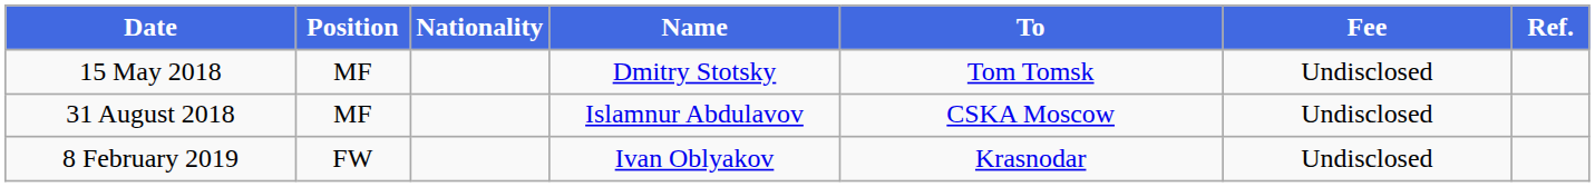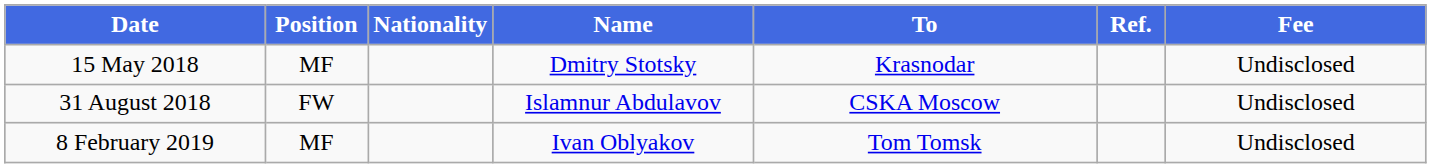columns swapped: Fee <-> Ref.
15 May 2018 | To: Tom Tomsk -> Krasnodar
31 August 2018 | Position: MF -> FW
8 February 2019 | Position: FW -> MF
8 February 2019 | To: Krasnodar -> Tom Tomsk
